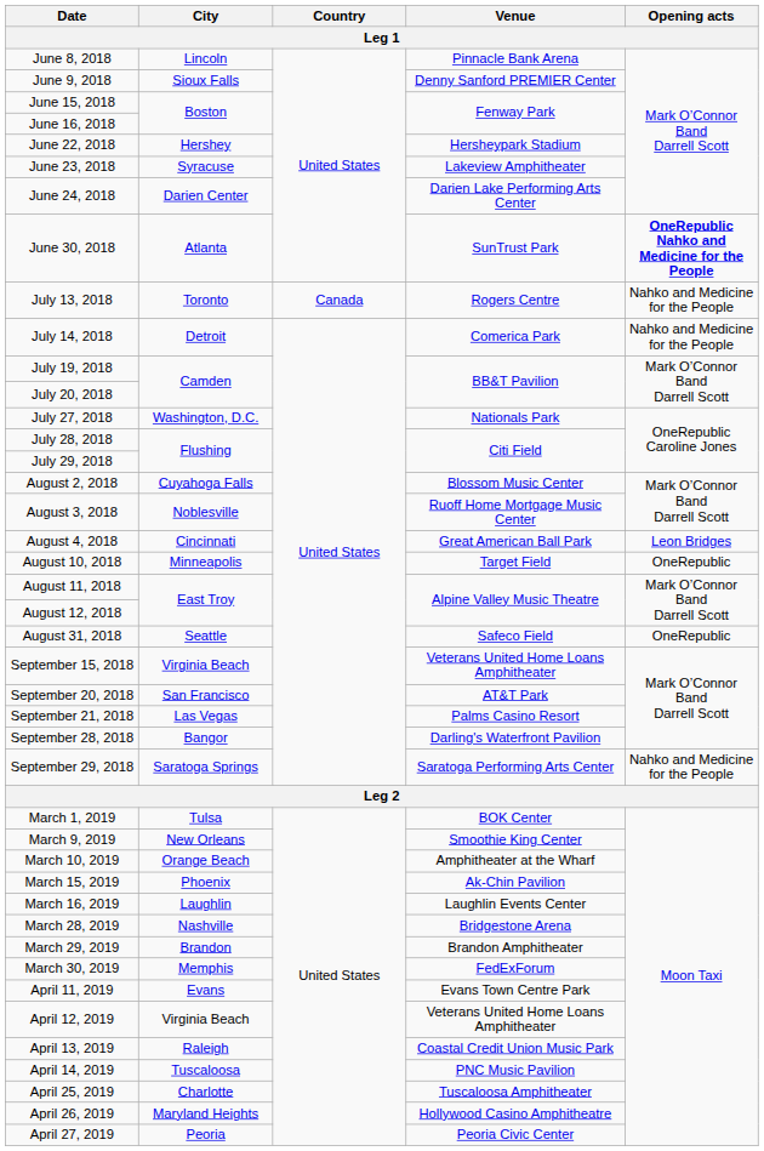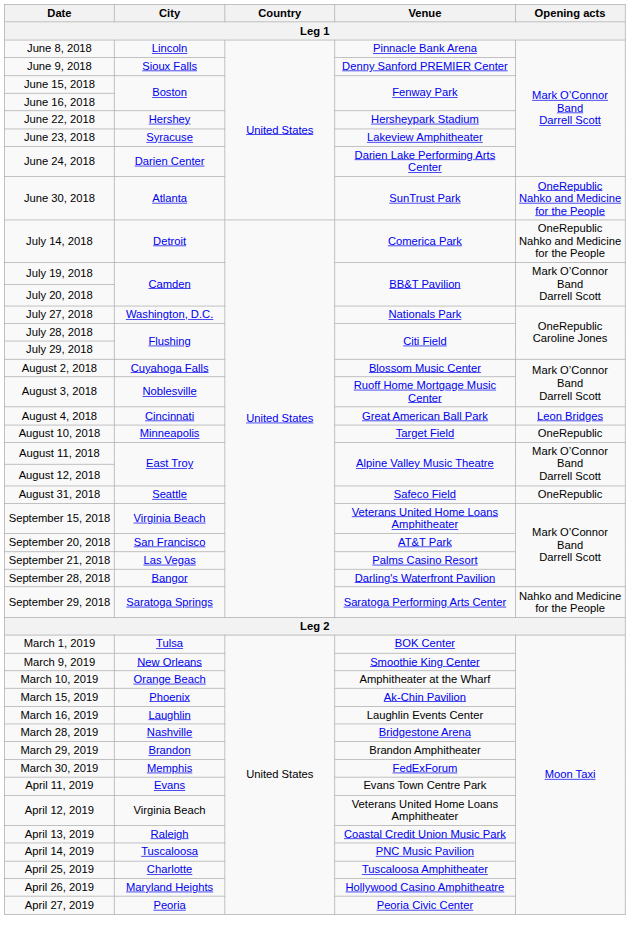June 30, 2018 | Opening acts: bold -> normal
- row: July 13, 2018 | Toronto | Canada | Rogers Centre | Nahko and Medicine for the People
July 14, 2018 | Opening acts: Nahko and Medicine for the People -> OneRepublic Nahko and Medicine for the People
